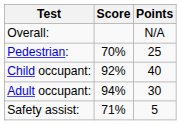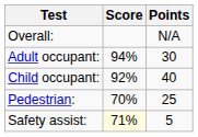rows swapped: Adult occupant: <-> Pedestrian:
Safety assist: | Score: no background -> lightyellow background
